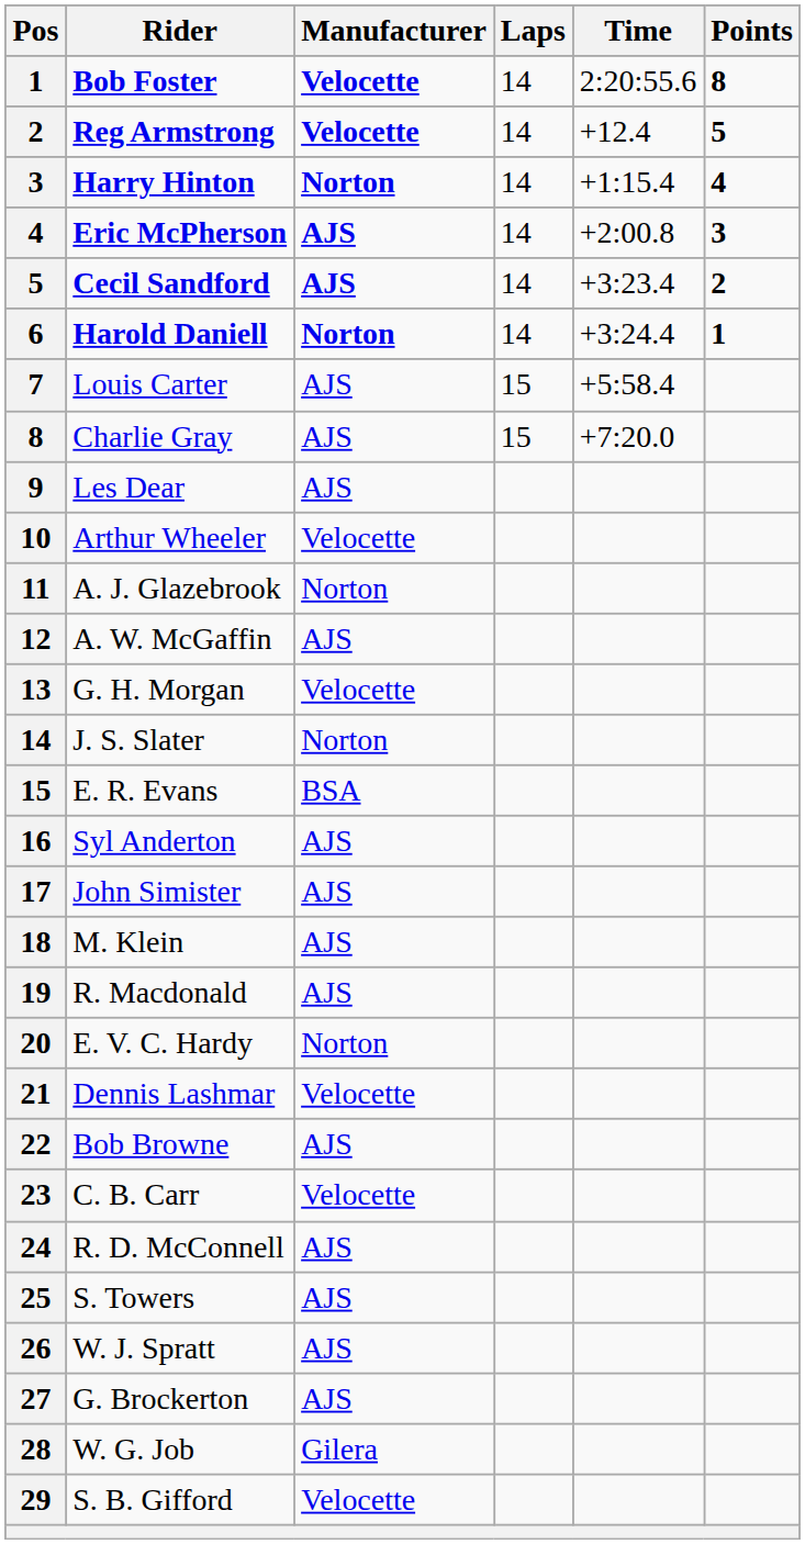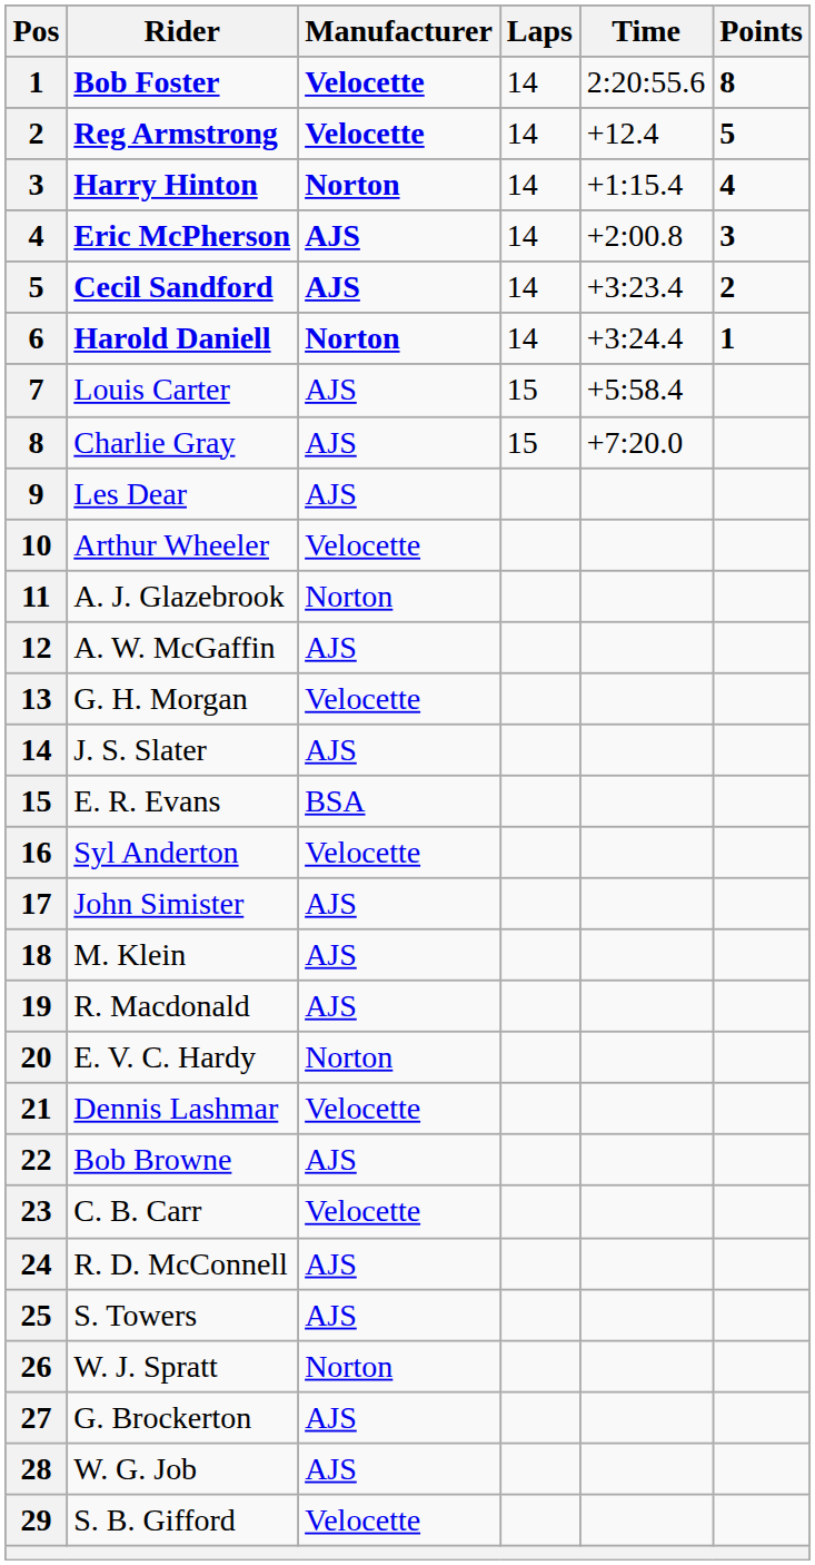J. S. Slater | Manufacturer: Norton -> AJS
Syl Anderton | Manufacturer: AJS -> Velocette
W. J. Spratt | Manufacturer: AJS -> Norton
W. G. Job | Manufacturer: Gilera -> AJS
